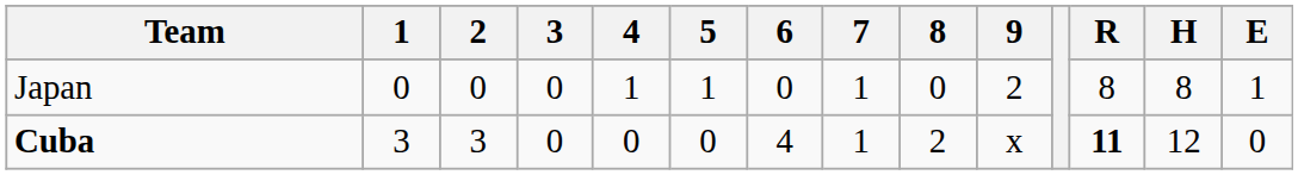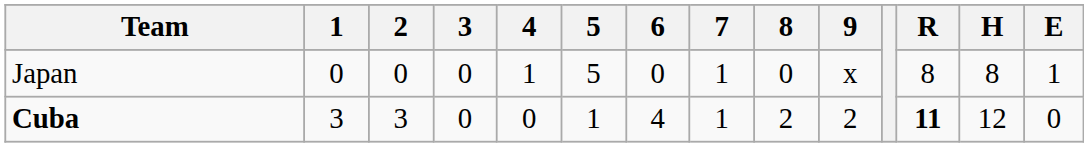Japan | 5: 1 -> 5
Japan | 9: 2 -> x
Cuba | 5: 0 -> 1
Cuba | 9: x -> 2
